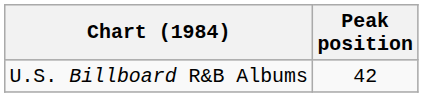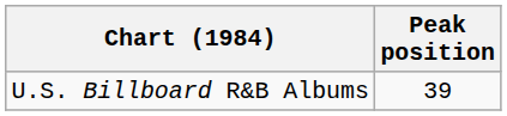U.S. Billboard R&B Albums | Peak position: 42 -> 39
